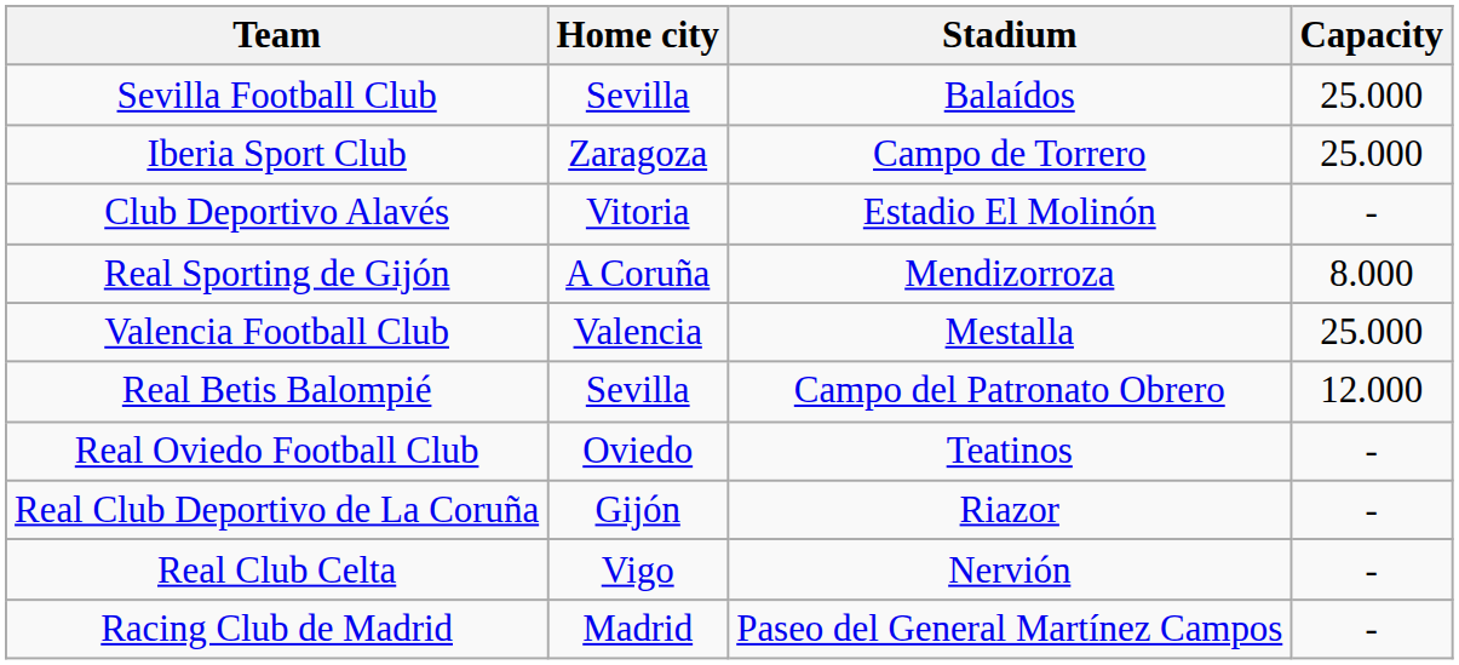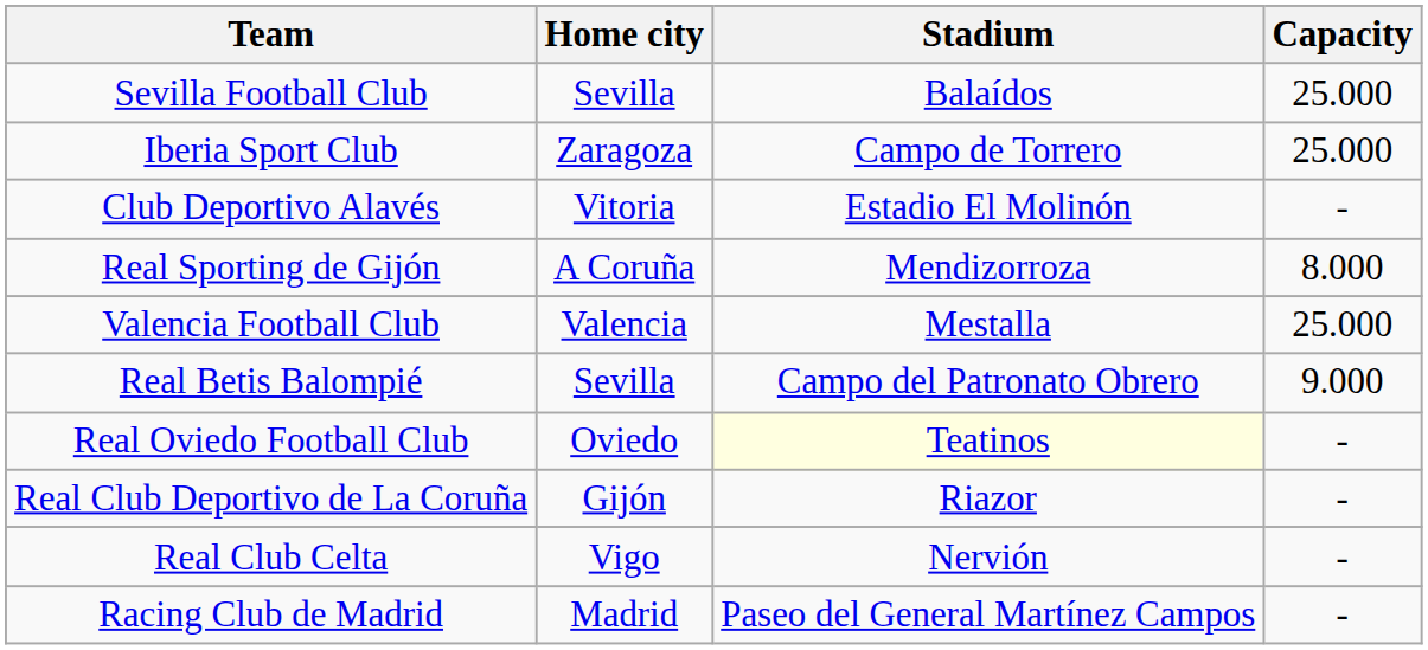Real Betis Balompié | Capacity: 12.000 -> 9.000
Real Oviedo Football Club | Stadium: no background -> lightyellow background
